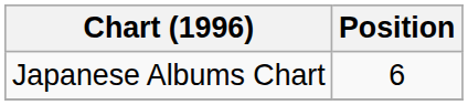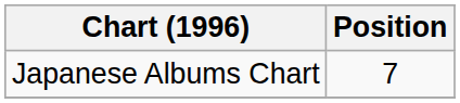Japanese Albums Chart | Position: 6 -> 7
